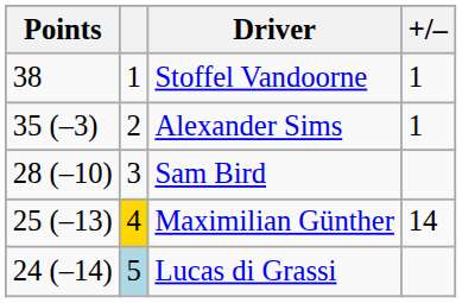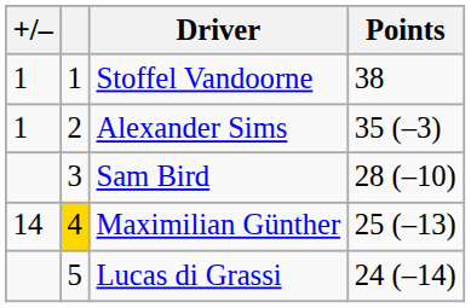columns swapped: +/– <-> Points
Lucas di Grassi | column 2: lightblue background -> no background
